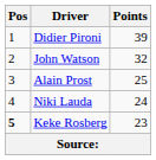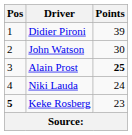John Watson | Points: 32 -> 30
Alain Prost | Points: normal -> bold
